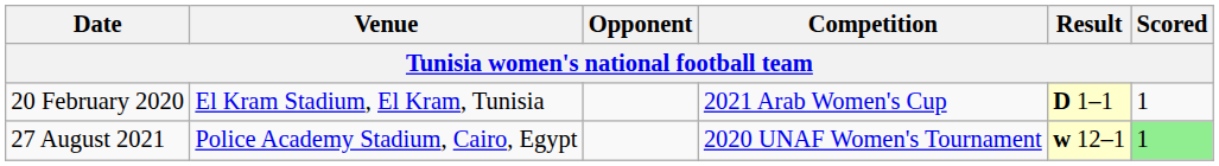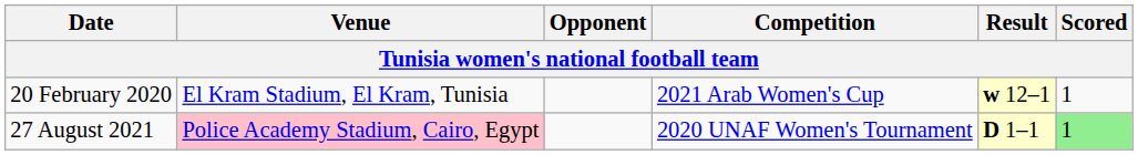20 February 2020 | Result: D 1–1 -> w 12–1
27 August 2021 | Venue: no background -> pink background
27 August 2021 | Result: w 12–1 -> D 1–1
